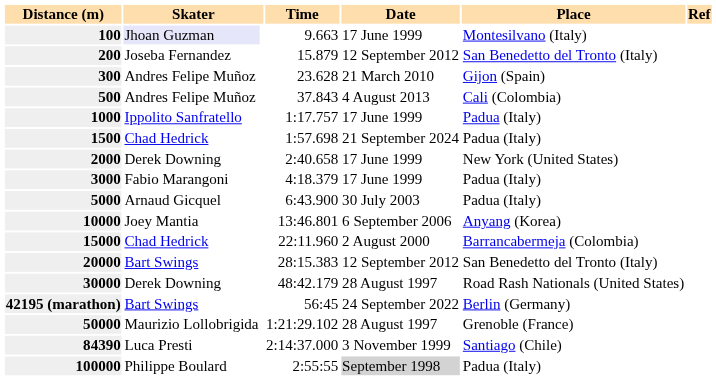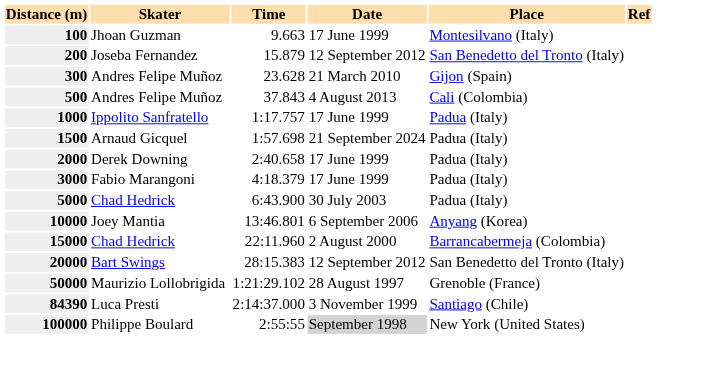100 | column 2: lavender background -> no background
1500 | column 2: Chad Hedrick -> Arnaud Gicquel
2000 | Place: New York (United States) -> Padua (Italy)
5000 | column 2: Arnaud Gicquel -> Chad Hedrick
- row: 30000 | Derek Downing | 48:42.179 | 28 August 1997 | Road Rash Nationals (United States)
- row: 42195 (marathon) | Bart Swings | 56:45 | 24 September 2022 | Berlin (Germany)
100000 | Place: Padua (Italy) -> New York (United States)
